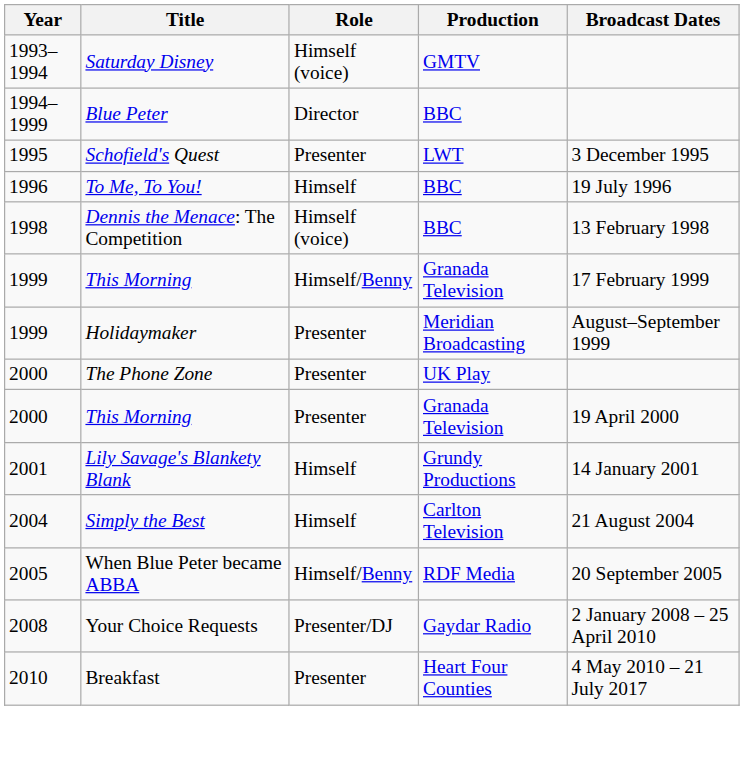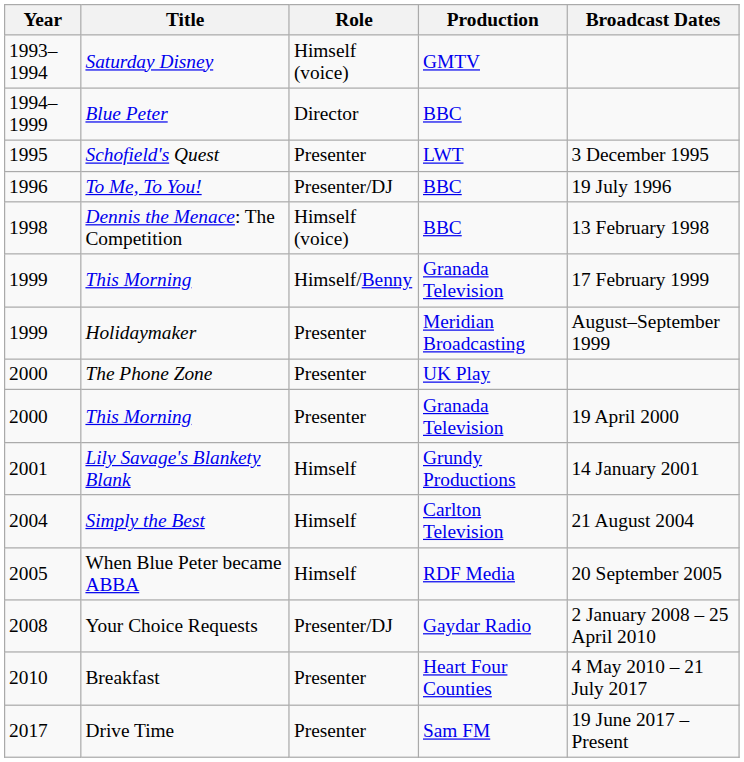To Me, To You! | Role: Himself -> Presenter/DJ
When Blue Peter became ABBA | Role: Himself/Benny -> Himself
+ row: 2017 | Drive Time | Presenter | Sam FM | 19 June 2017 – Present
